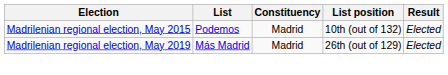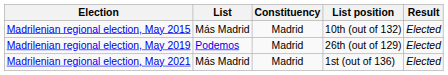Madrilenian regional election, May 2015 | List: Podemos -> Más Madrid
Madrilenian regional election, May 2019 | List: Más Madrid -> Podemos
+ row: Madrilenian regional election, May 2021 | Más Madrid | Madrid | 1st (out of 136) | Elected
